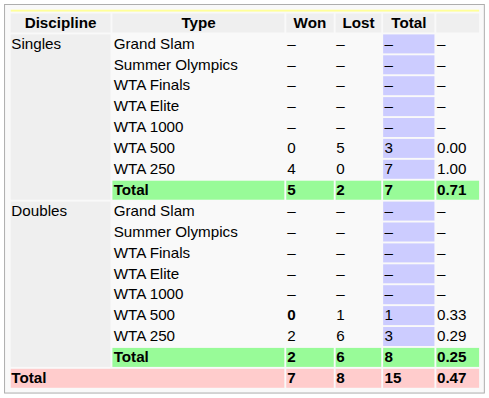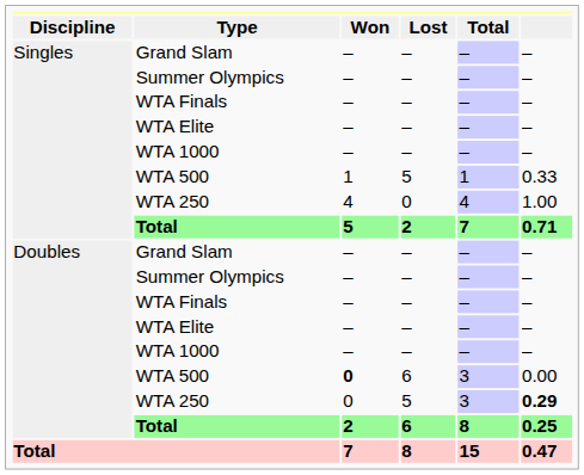Singles / WTA 500 | Won: 0 -> 1
Singles / WTA 500 | Total: 3 -> 1
Singles / WTA 500 | column 6: 0.00 -> 0.33
Singles / WTA 250 | Total: 7 -> 4
Doubles / WTA 500 | Lost: 1 -> 6
Doubles / WTA 500 | Total: 1 -> 3
Doubles / WTA 500 | column 6: 0.33 -> 0.00
Doubles / WTA 250 | Won: 2 -> 0
Doubles / WTA 250 | Lost: 6 -> 5
Doubles / WTA 250 | column 6: normal -> bold
